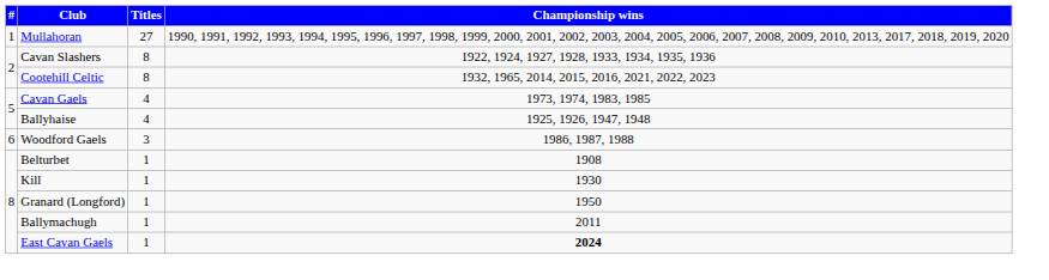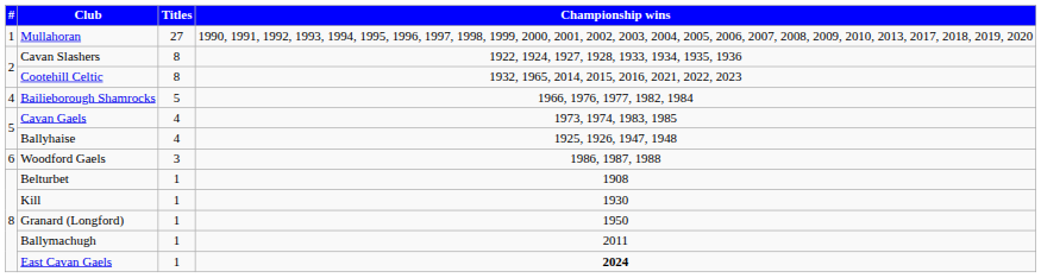+ row: 4 | Bailieborough Shamrocks | 5 | 1966, 1976, 1977, 1982, 1984
